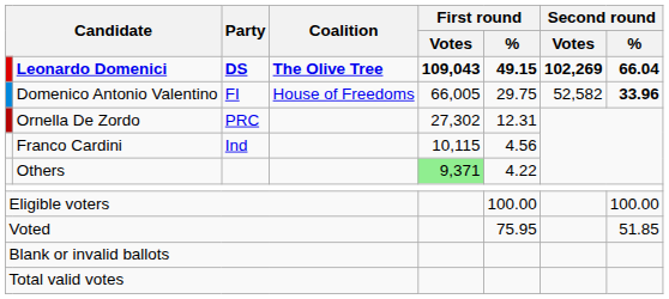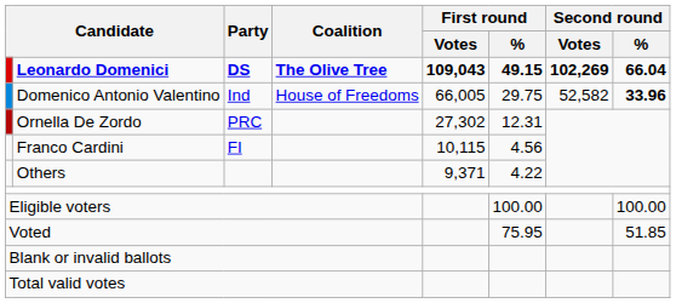Domenico Antonio Valentino | Party: FI -> Ind
Franco Cardini | Party: Ind -> FI
Others | First round / Votes: lightgreen background -> no background
